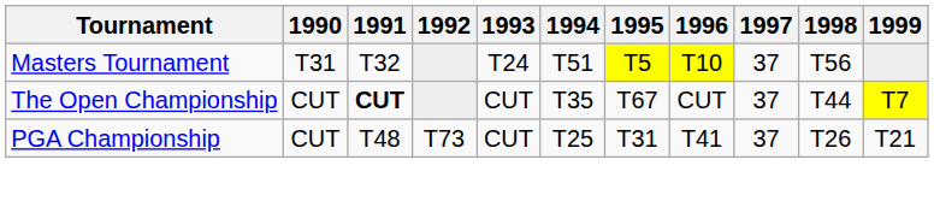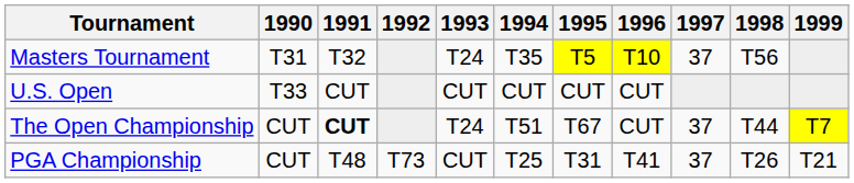Masters Tournament | 1994: T51 -> T35
+ row: U.S. Open | T33 | CUT | CUT | CUT | CUT | CUT
The Open Championship | 1993: CUT -> T24
The Open Championship | 1994: T35 -> T51
